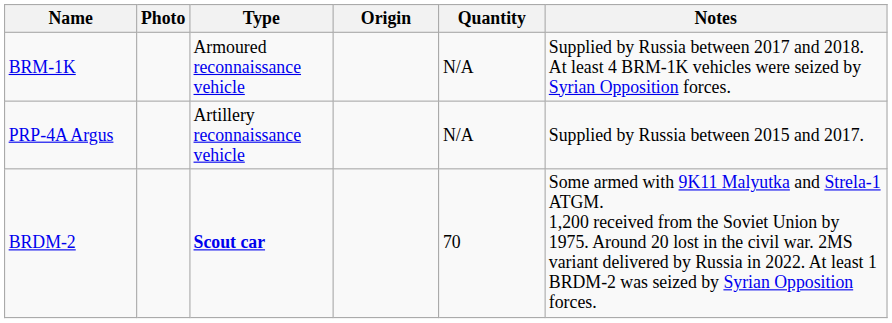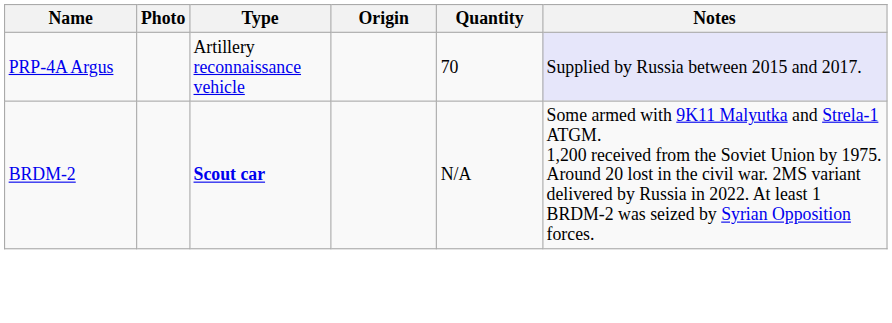- row: BRM-1K | Armoured reconnaissance vehicle | N/A | Supplied by Russia between 2017 and 2018. At least 4 BRM-1K vehicles were seized by Syrian Opposition forces.
PRP-4A Argus | Quantity: N/A -> 70
PRP-4A Argus | Notes: no background -> lavender background
BRDM-2 | Quantity: 70 -> N/A
